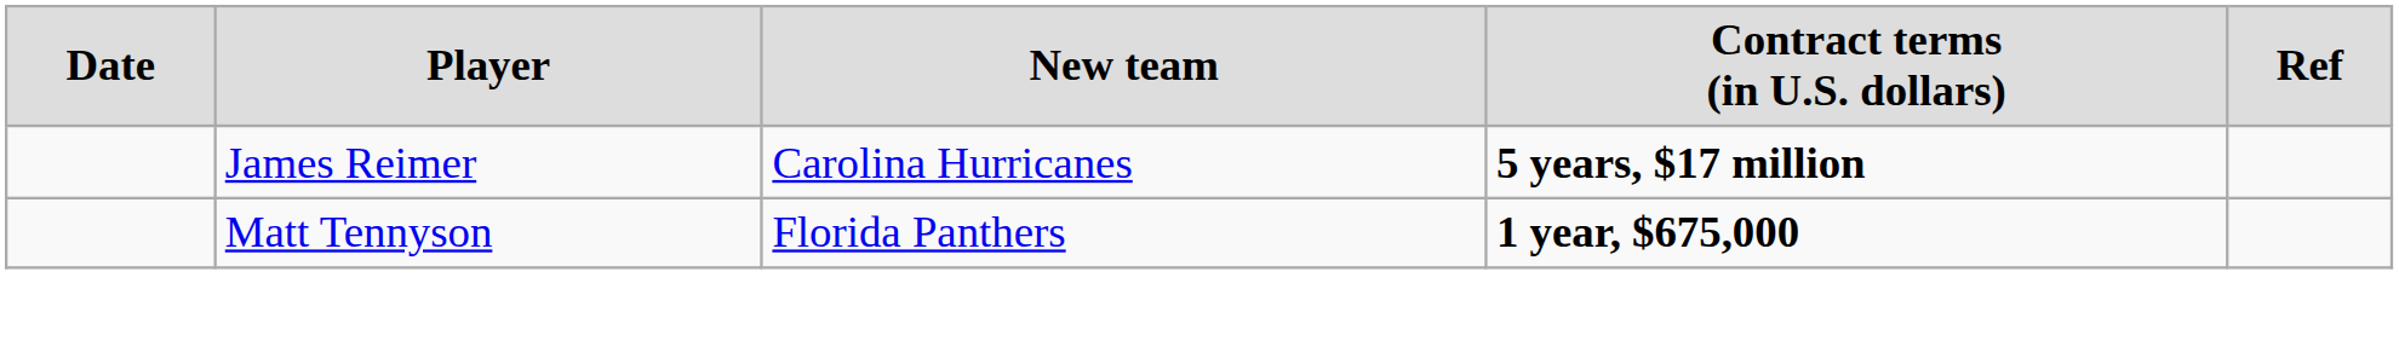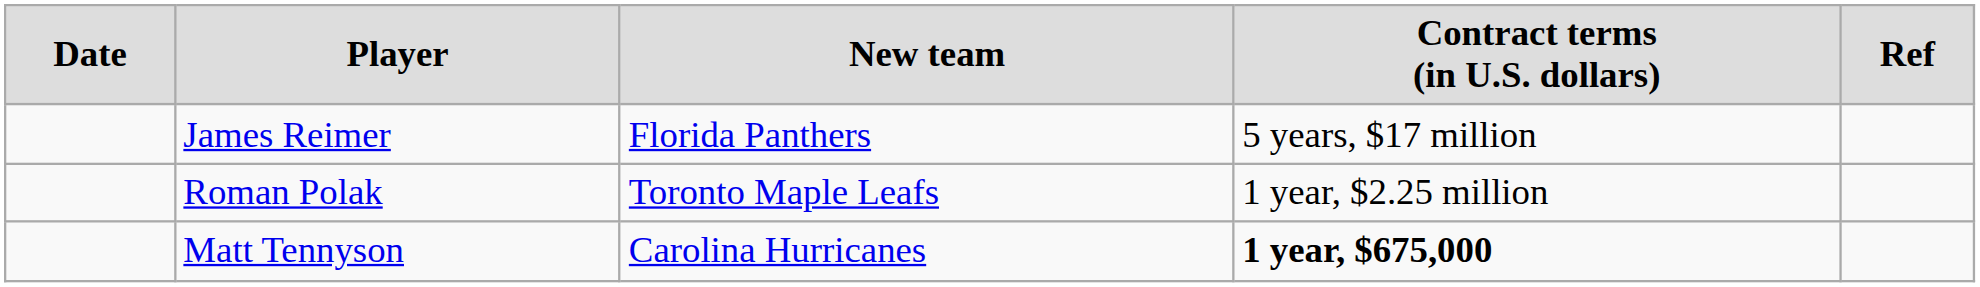James Reimer | column 3: Carolina Hurricanes -> Florida Panthers
James Reimer | column 4: bold -> normal
+ row: Roman Polak | Toronto Maple Leafs | 1 year, $2.25 million
Matt Tennyson | column 3: Florida Panthers -> Carolina Hurricanes
